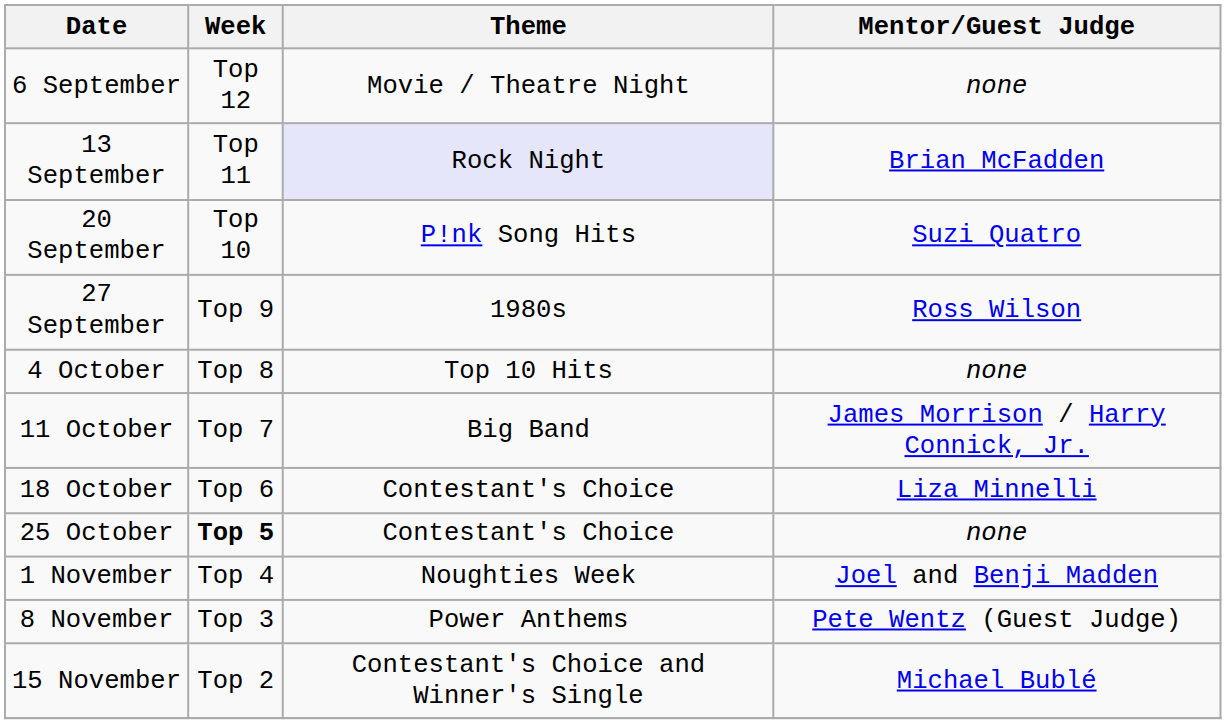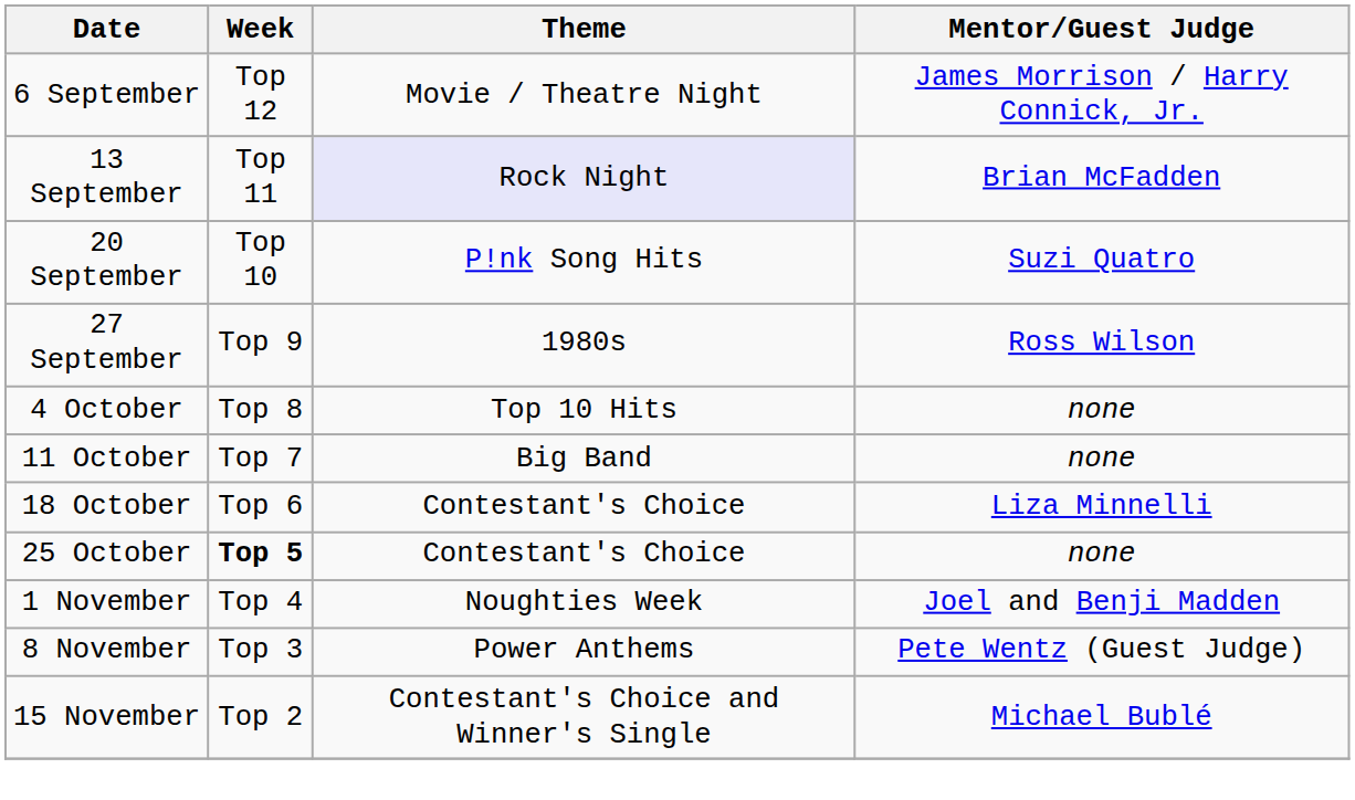6 September | Mentor/Guest Judge: none -> James Morrison / Harry Connick, Jr.
11 October | Mentor/Guest Judge: James Morrison / Harry Connick, Jr. -> none
